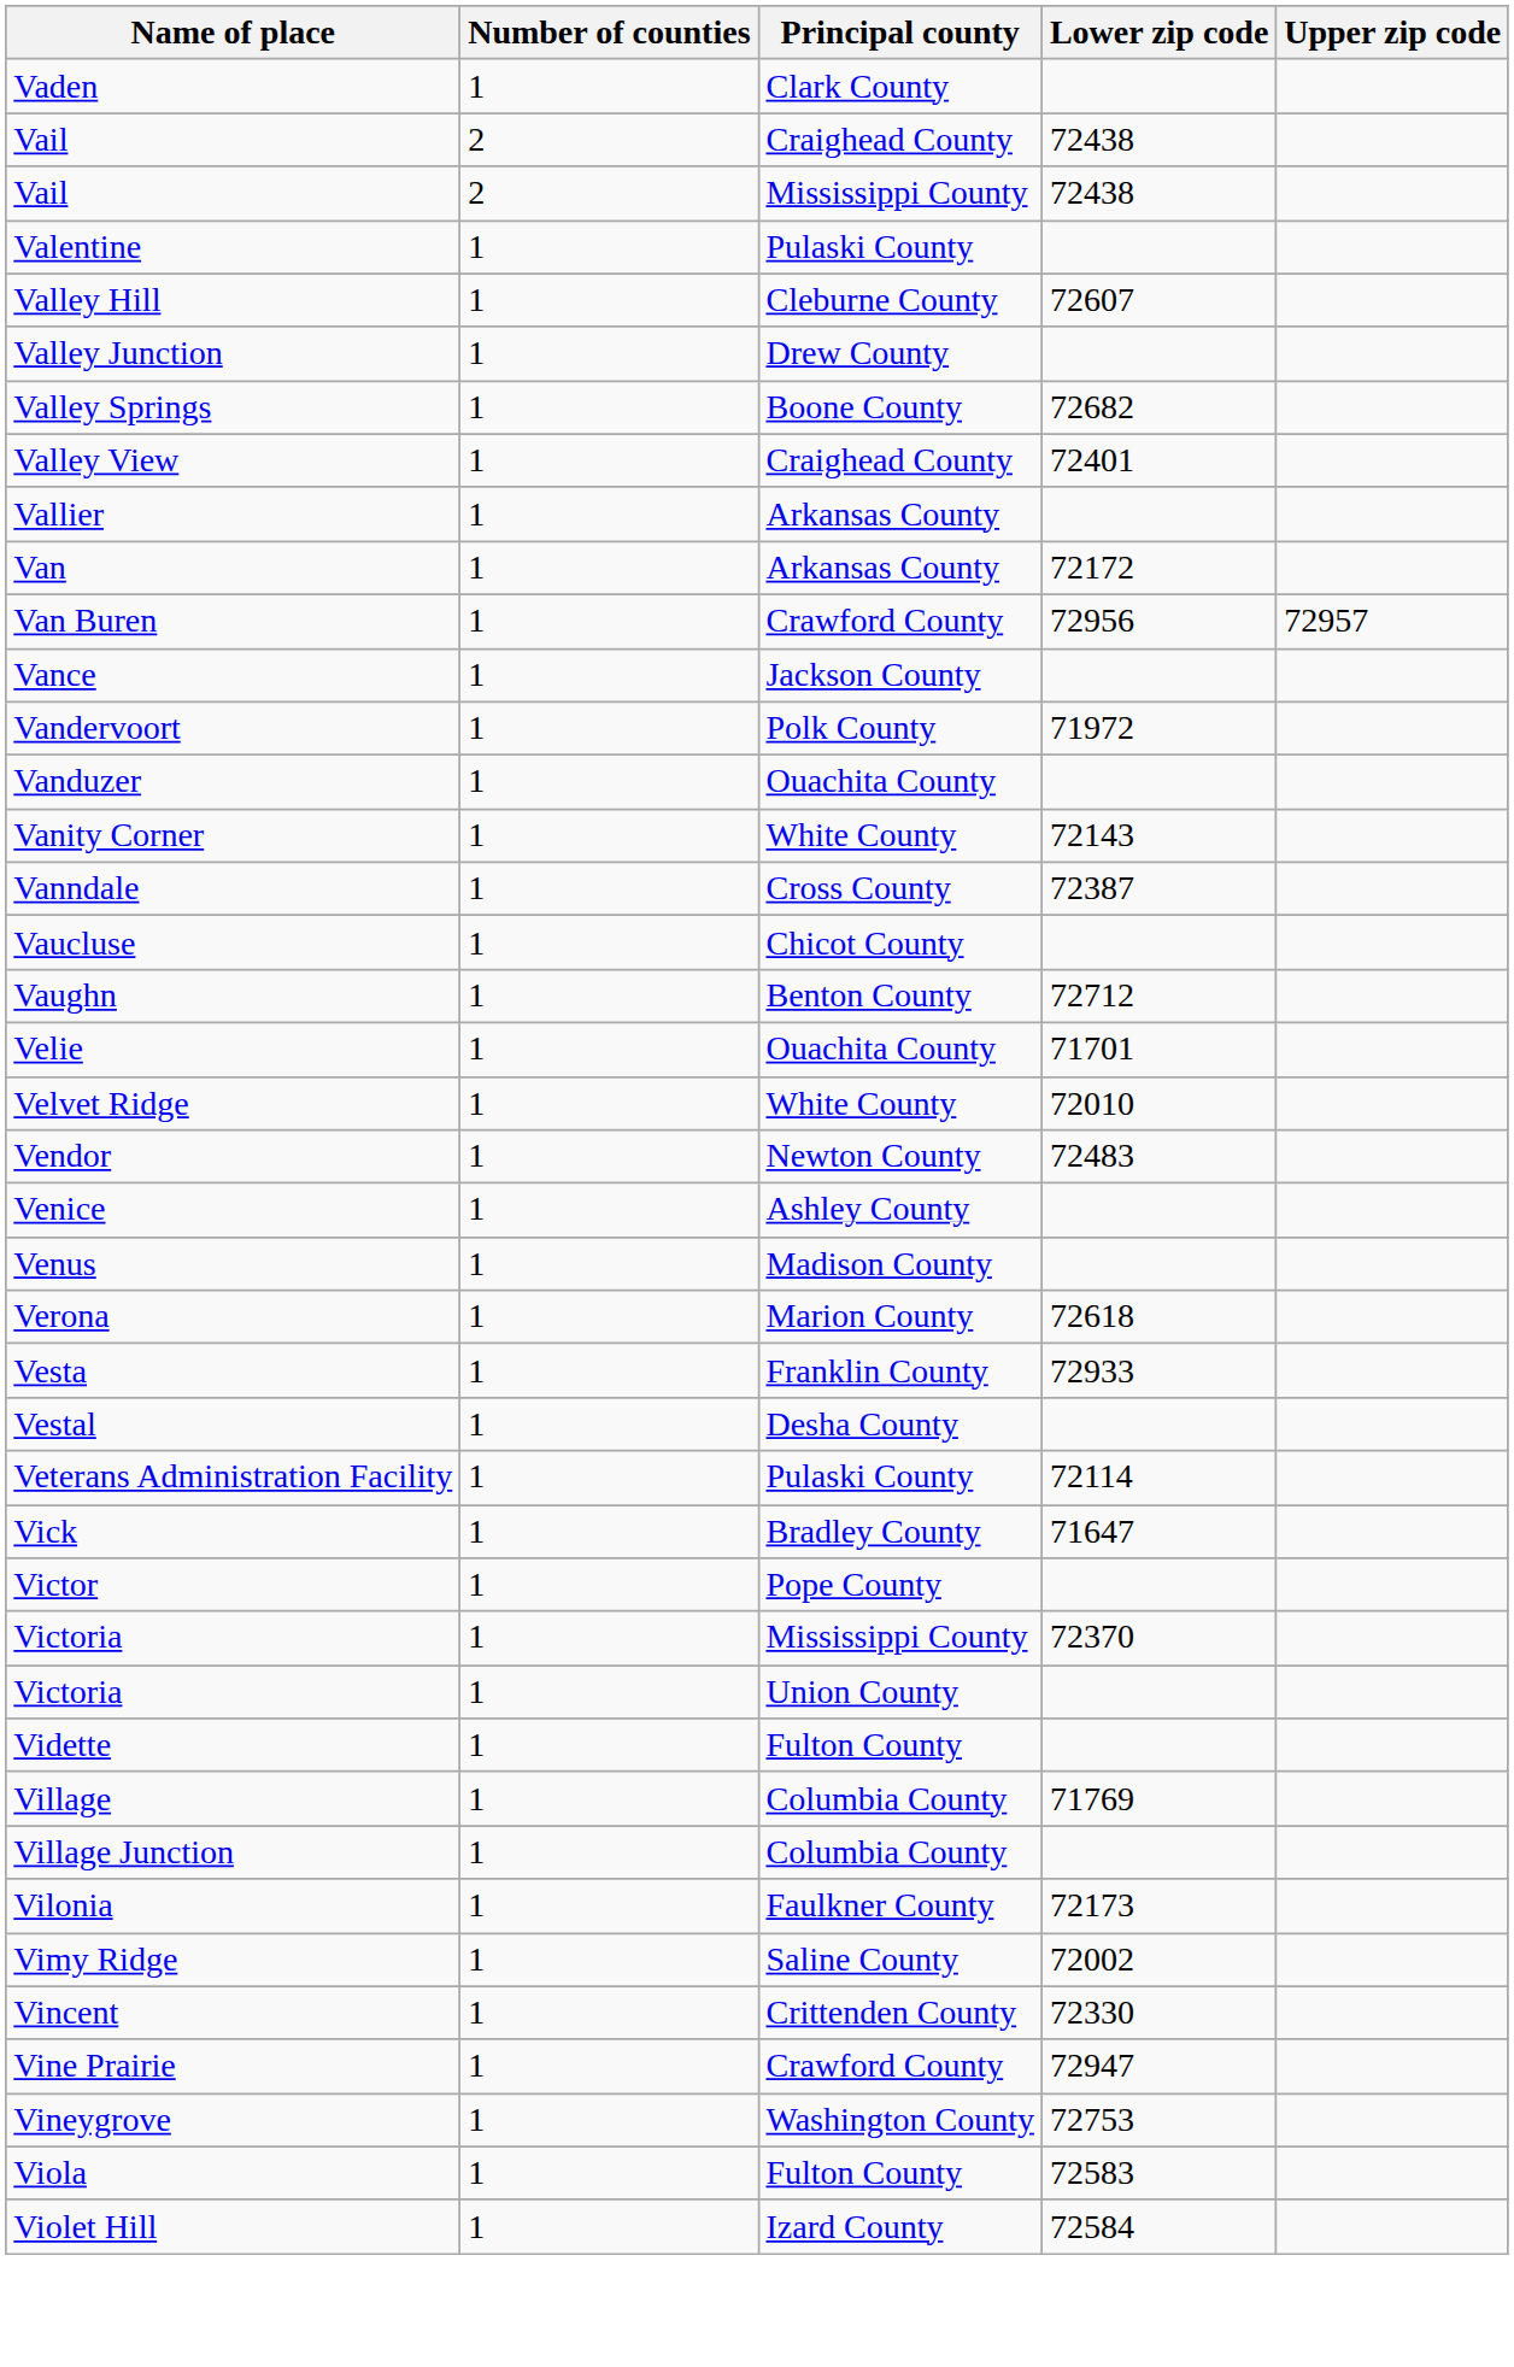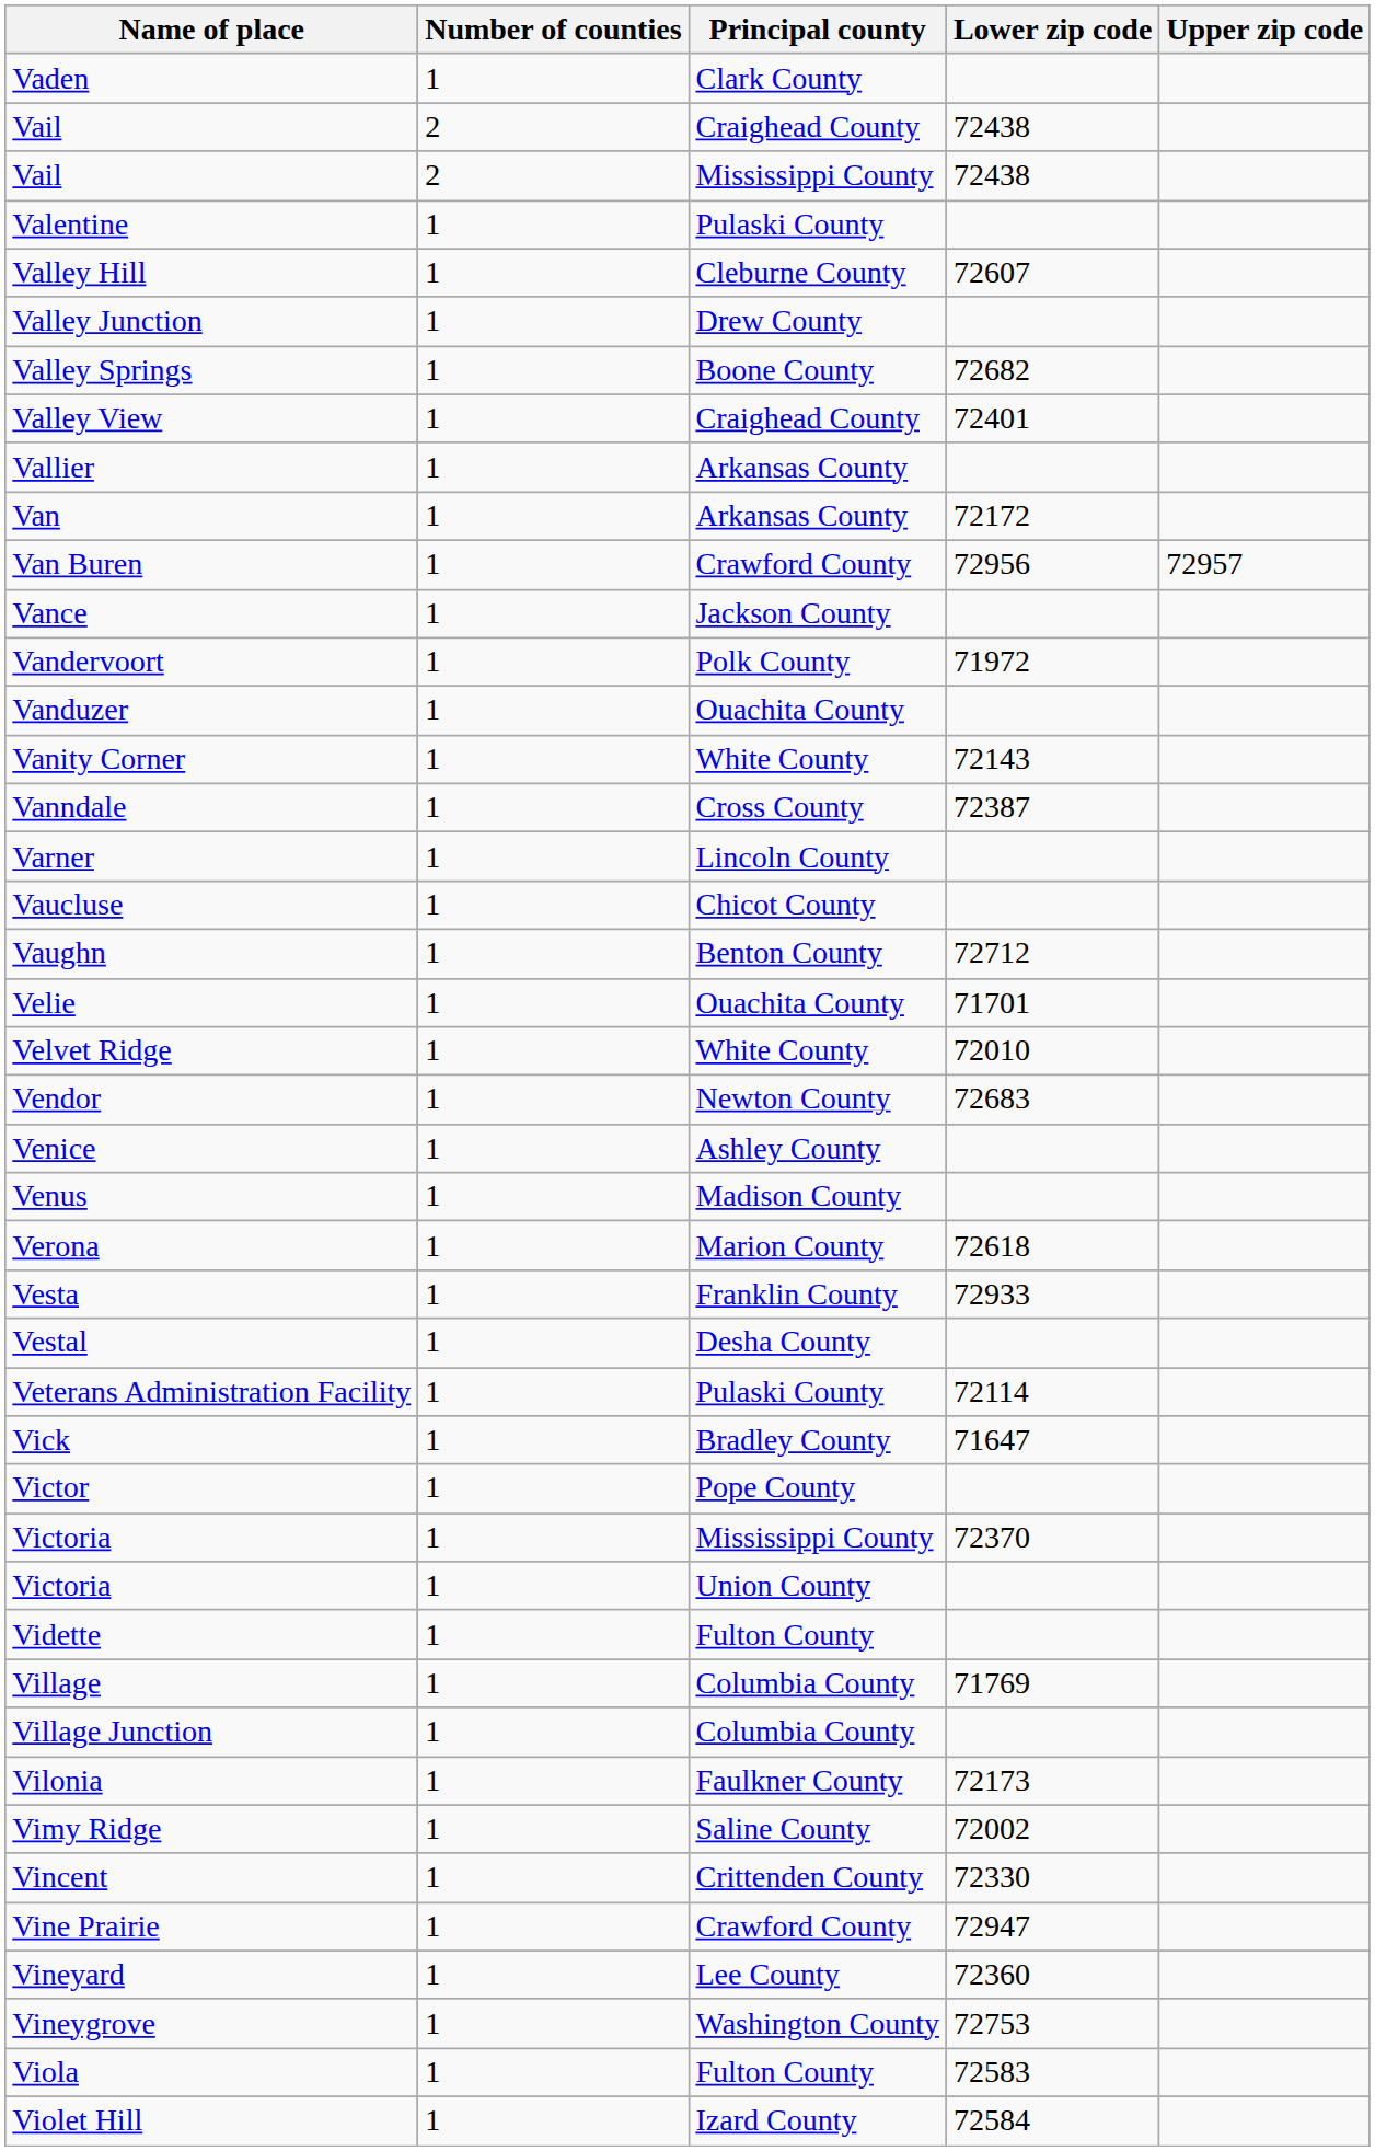+ row: Varner | 1 | Lincoln County
Vendor | Lower zip code: 72483 -> 72683
+ row: Vineyard | 1 | Lee County | 72360
